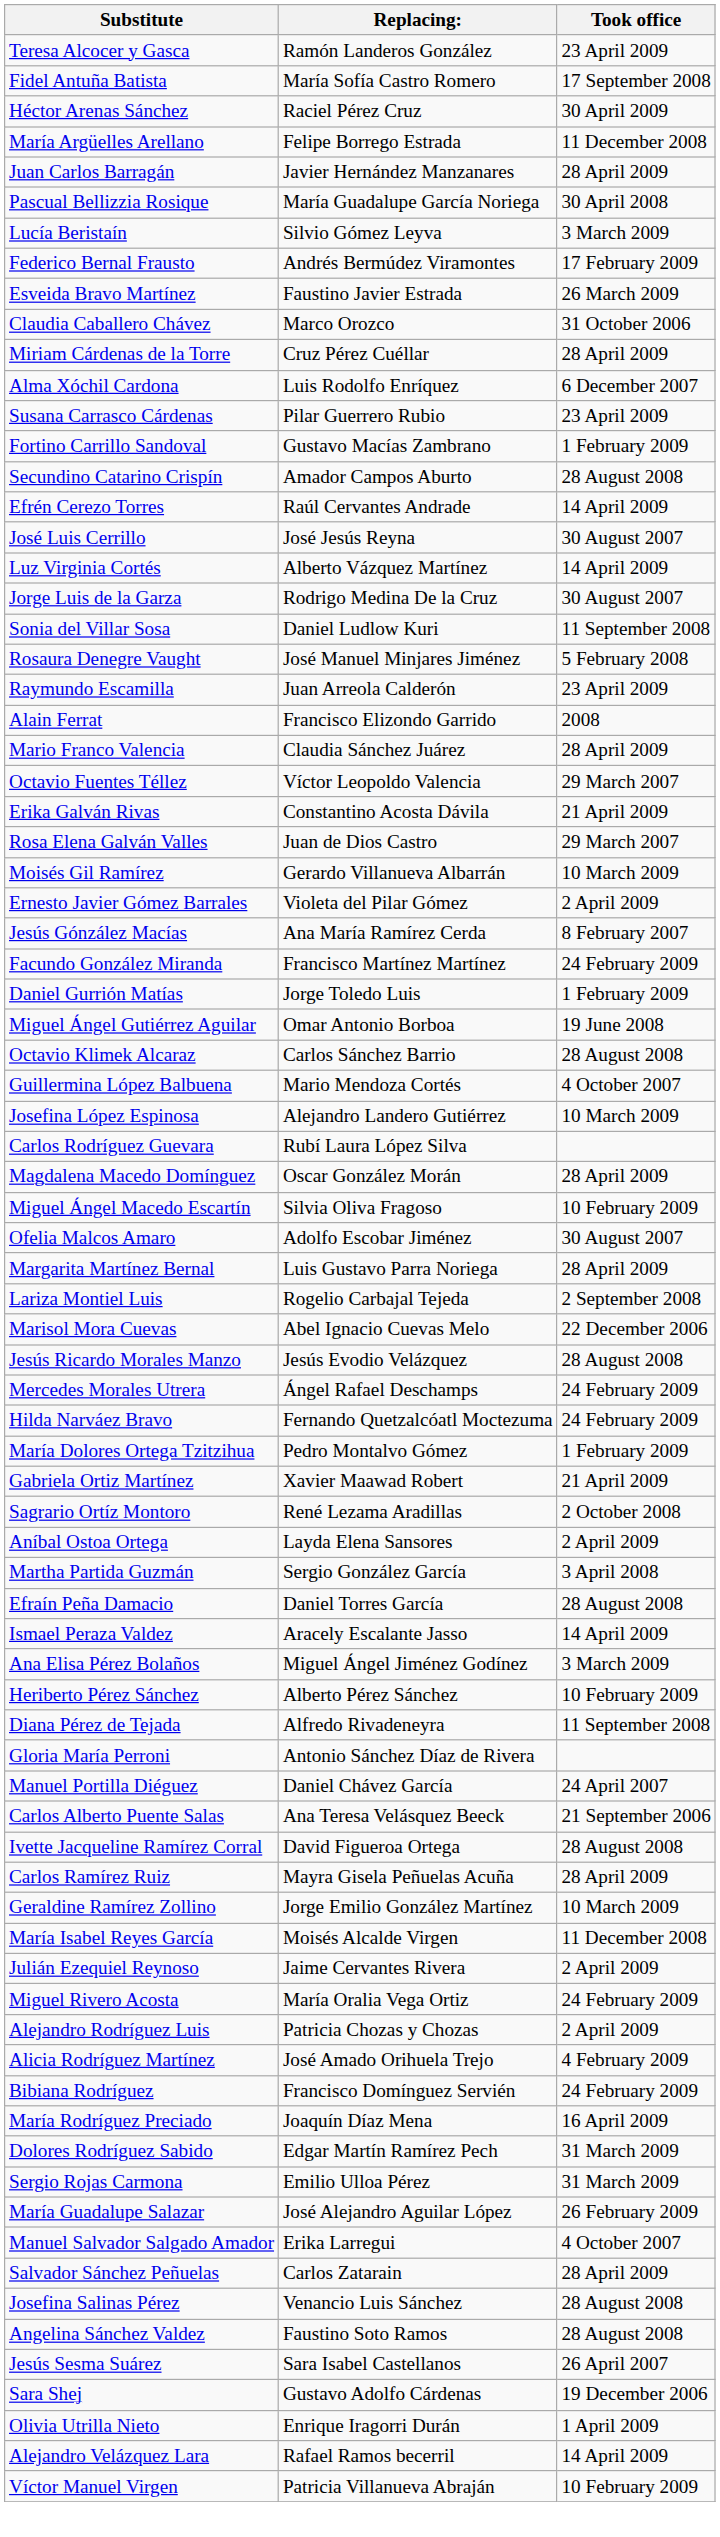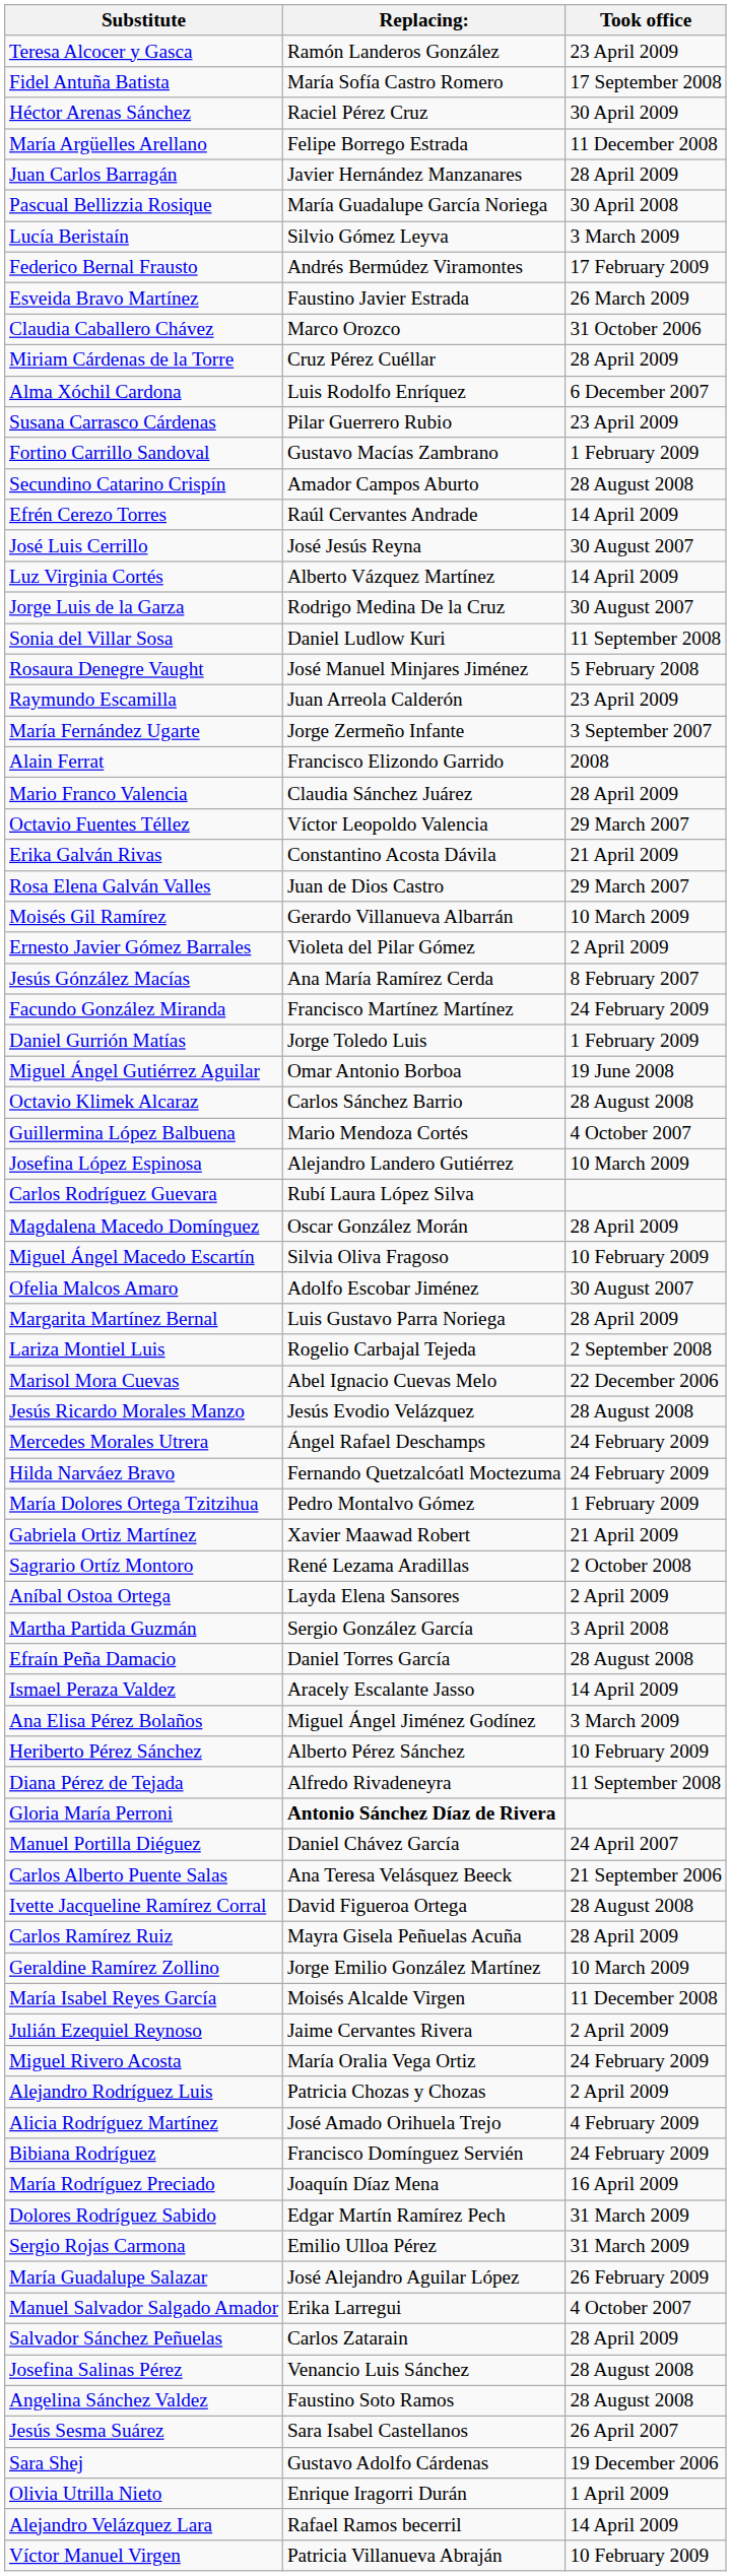+ row: María Fernández Ugarte | Jorge Zermeño Infante | 3 September 2007
Gloria María Perroni | Replacing:: normal -> bold
